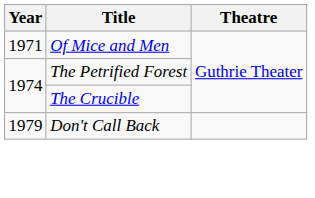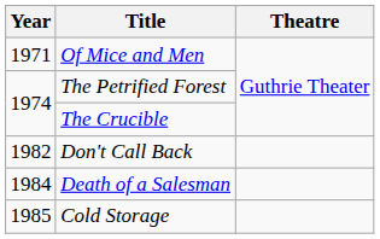Don't Call Back | Year: 1979 -> 1982
+ row: 1984 | Death of a Salesman
+ row: 1985 | Cold Storage
